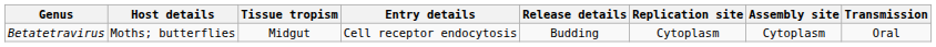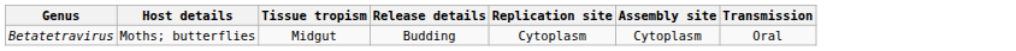- column: Entry details | Cell receptor endocytosis
